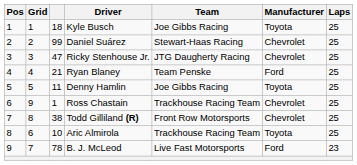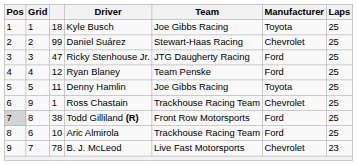Ricky Stenhouse Jr. | Manufacturer: Chevrolet -> Ford
Ryan Blaney | column 3: 21 -> 12
Todd Gilliland (R) | Pos: no background -> lightgrey background
Todd Gilliland (R) | Manufacturer: Chevrolet -> Ford
Aric Almirola | Manufacturer: Toyota -> Ford
B. J. McLeod | Manufacturer: Ford -> Chevrolet
